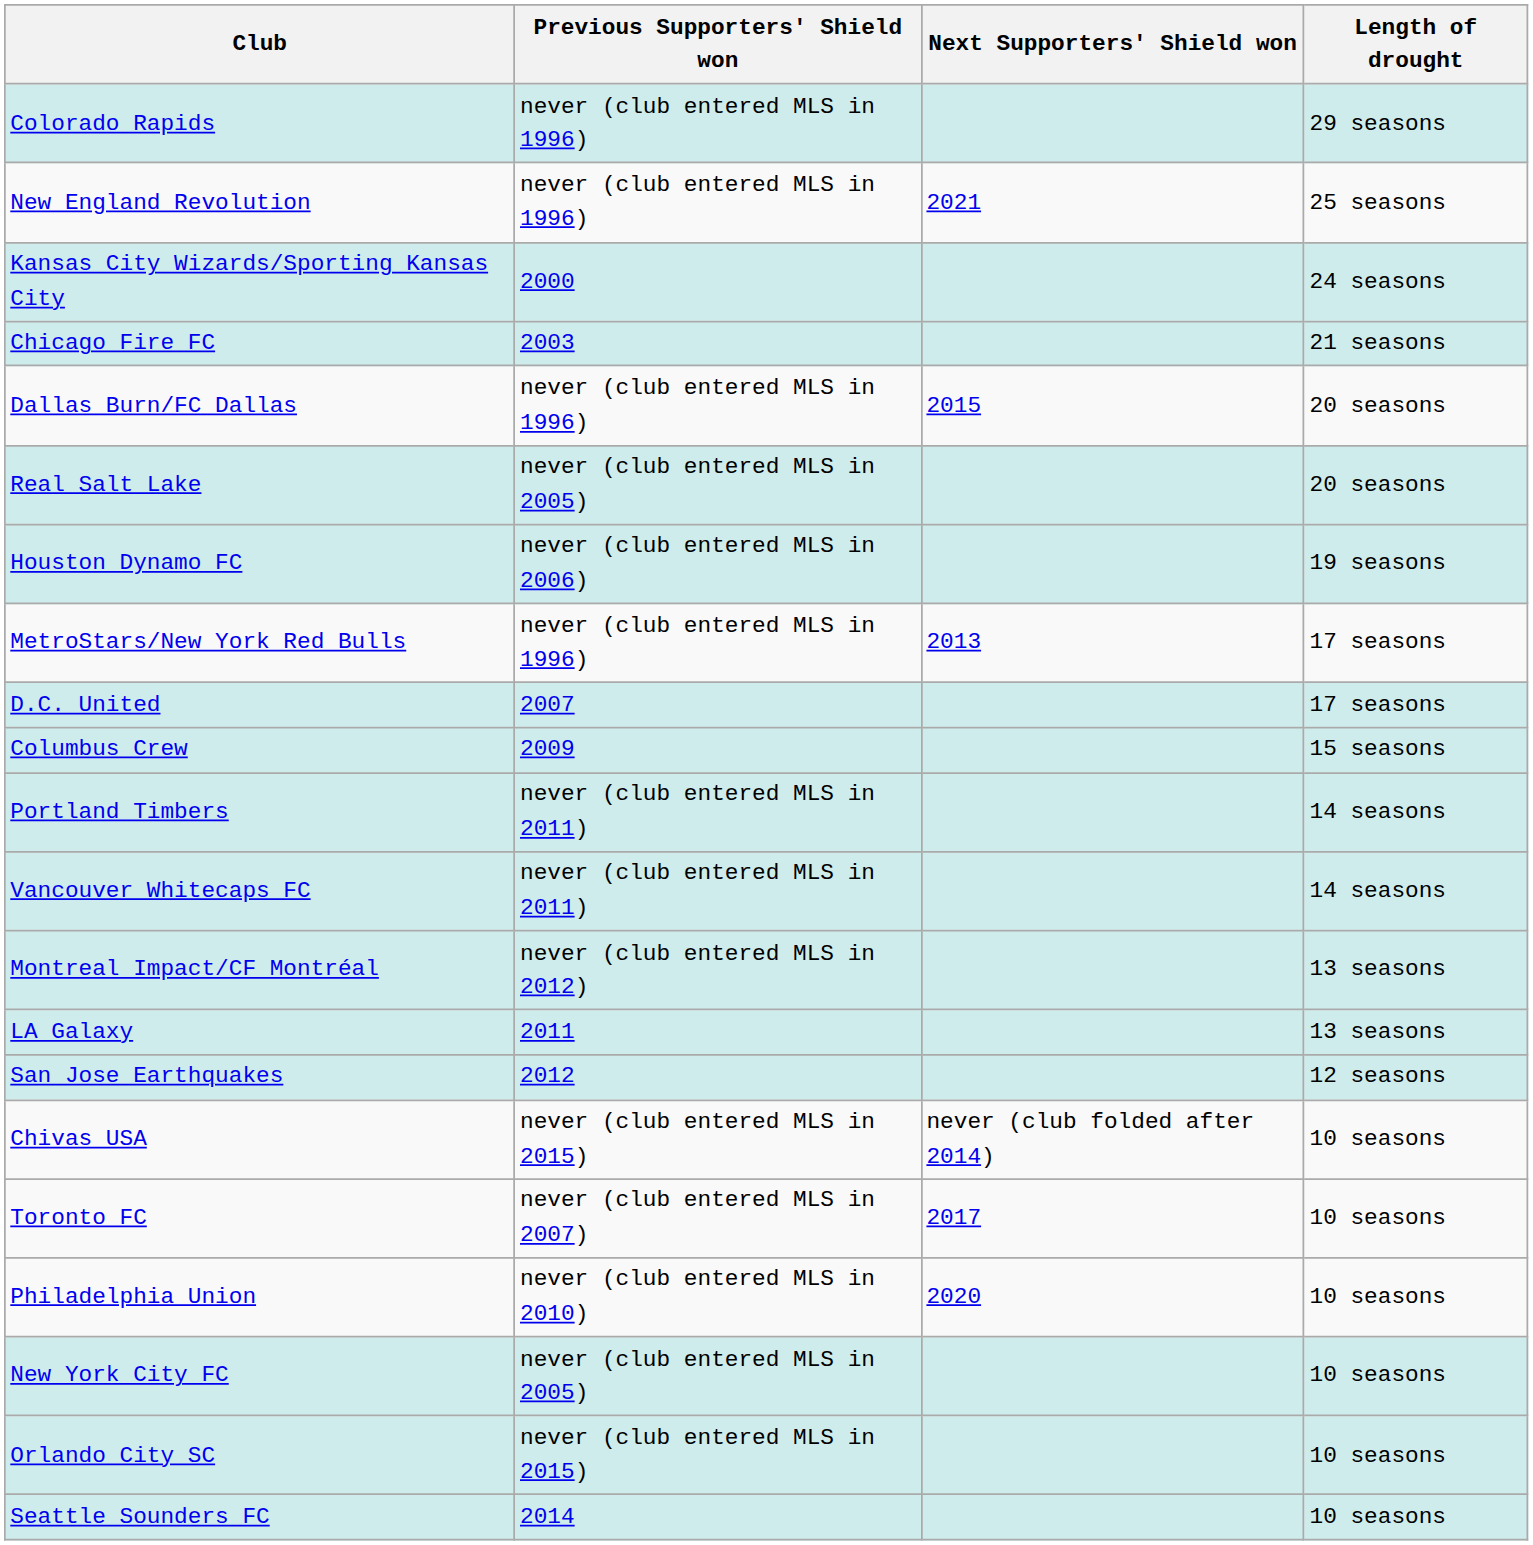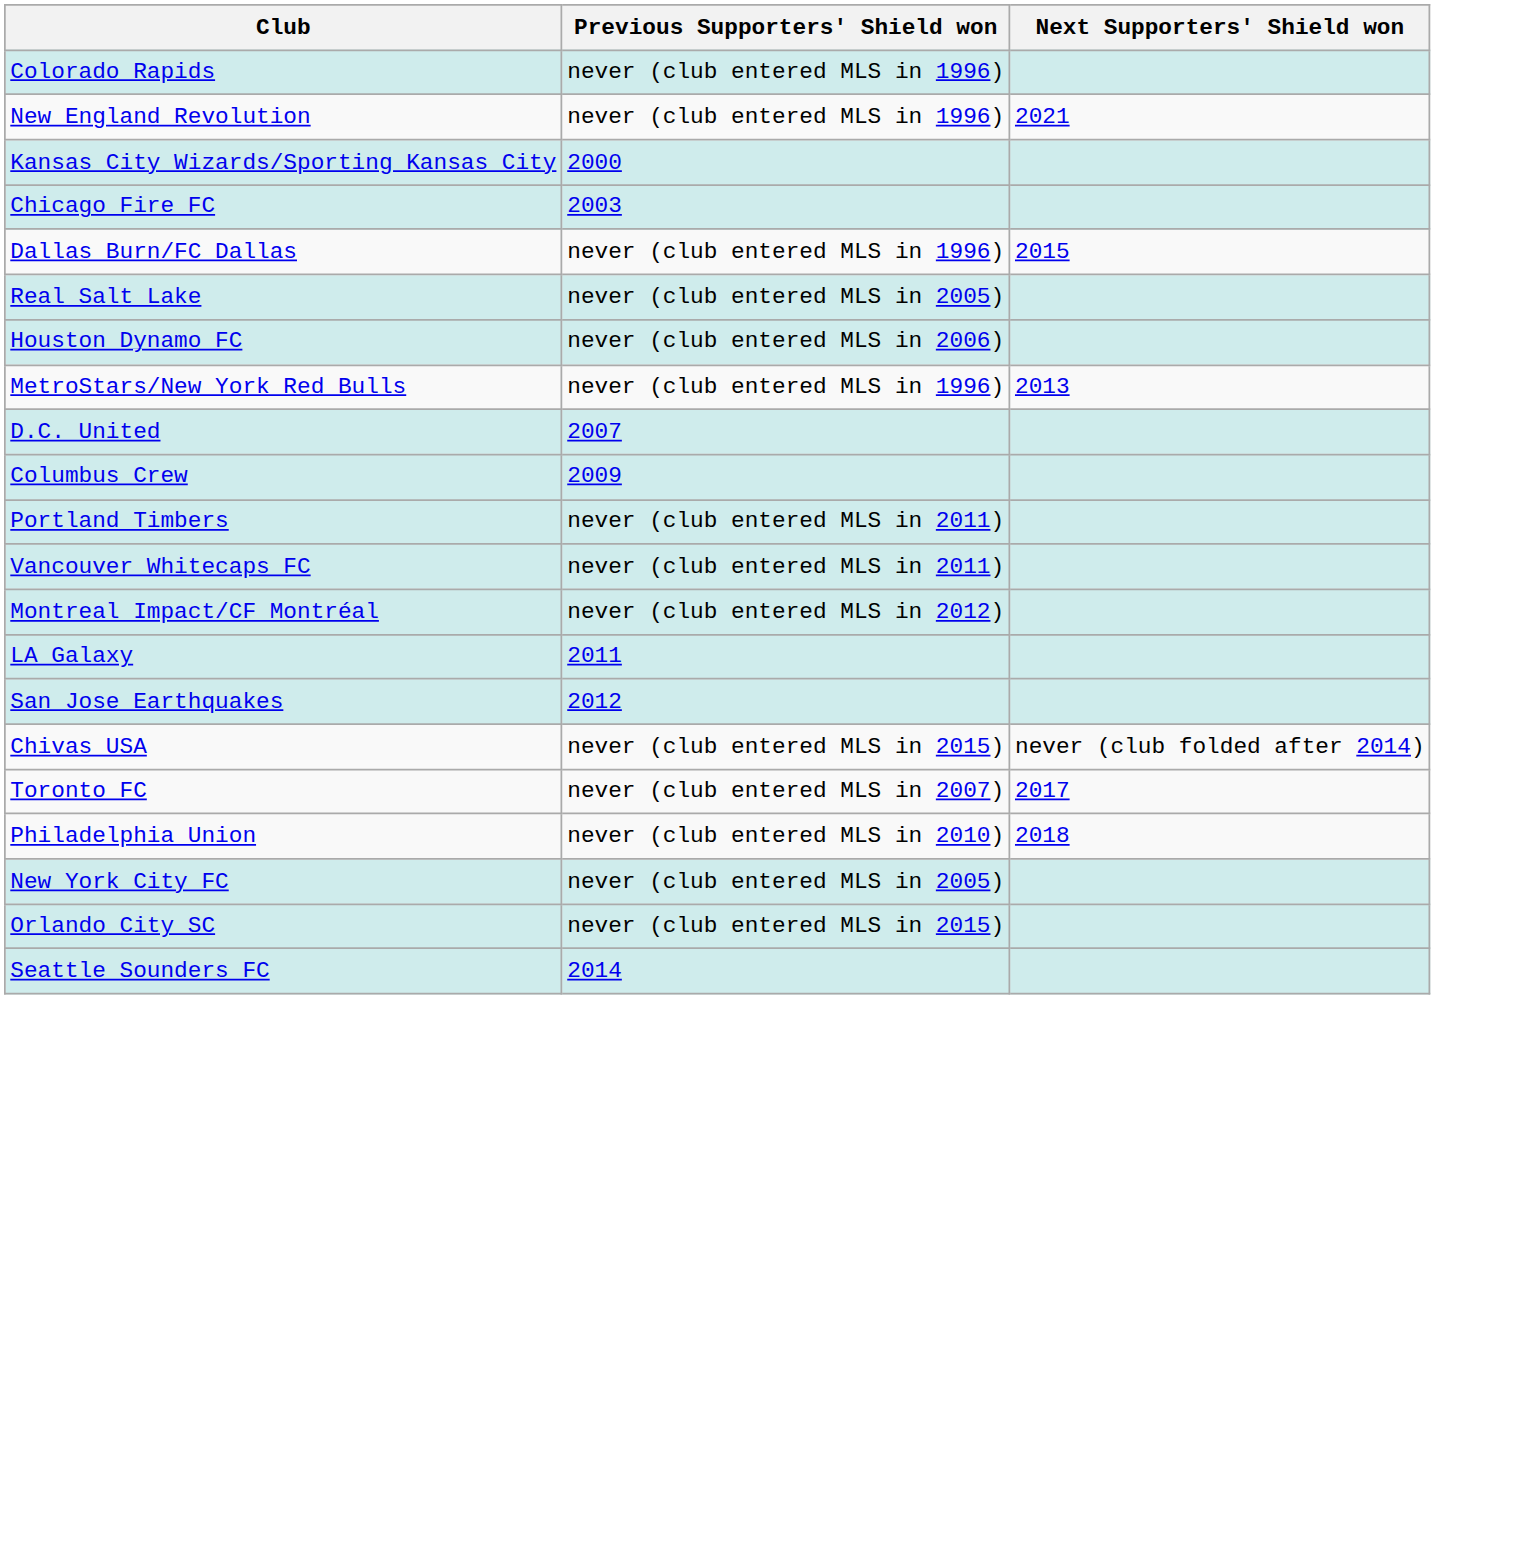- column: Length of drought | 29 seasons | 25 seasons | 24 seasons | 21 seasons | 20 seasons | 20 seasons | 19 seasons | 17 seasons | 17 seasons | 15 seasons | 14 seasons | 14 seasons | 13 seasons | 13 seasons | 12 seasons | 10 seasons | 10 seasons | 10 seasons | 10 seasons | 10 seasons | 10 seasons
Philadelphia Union | Next Supporters' Shield won: 2020 -> 2018
